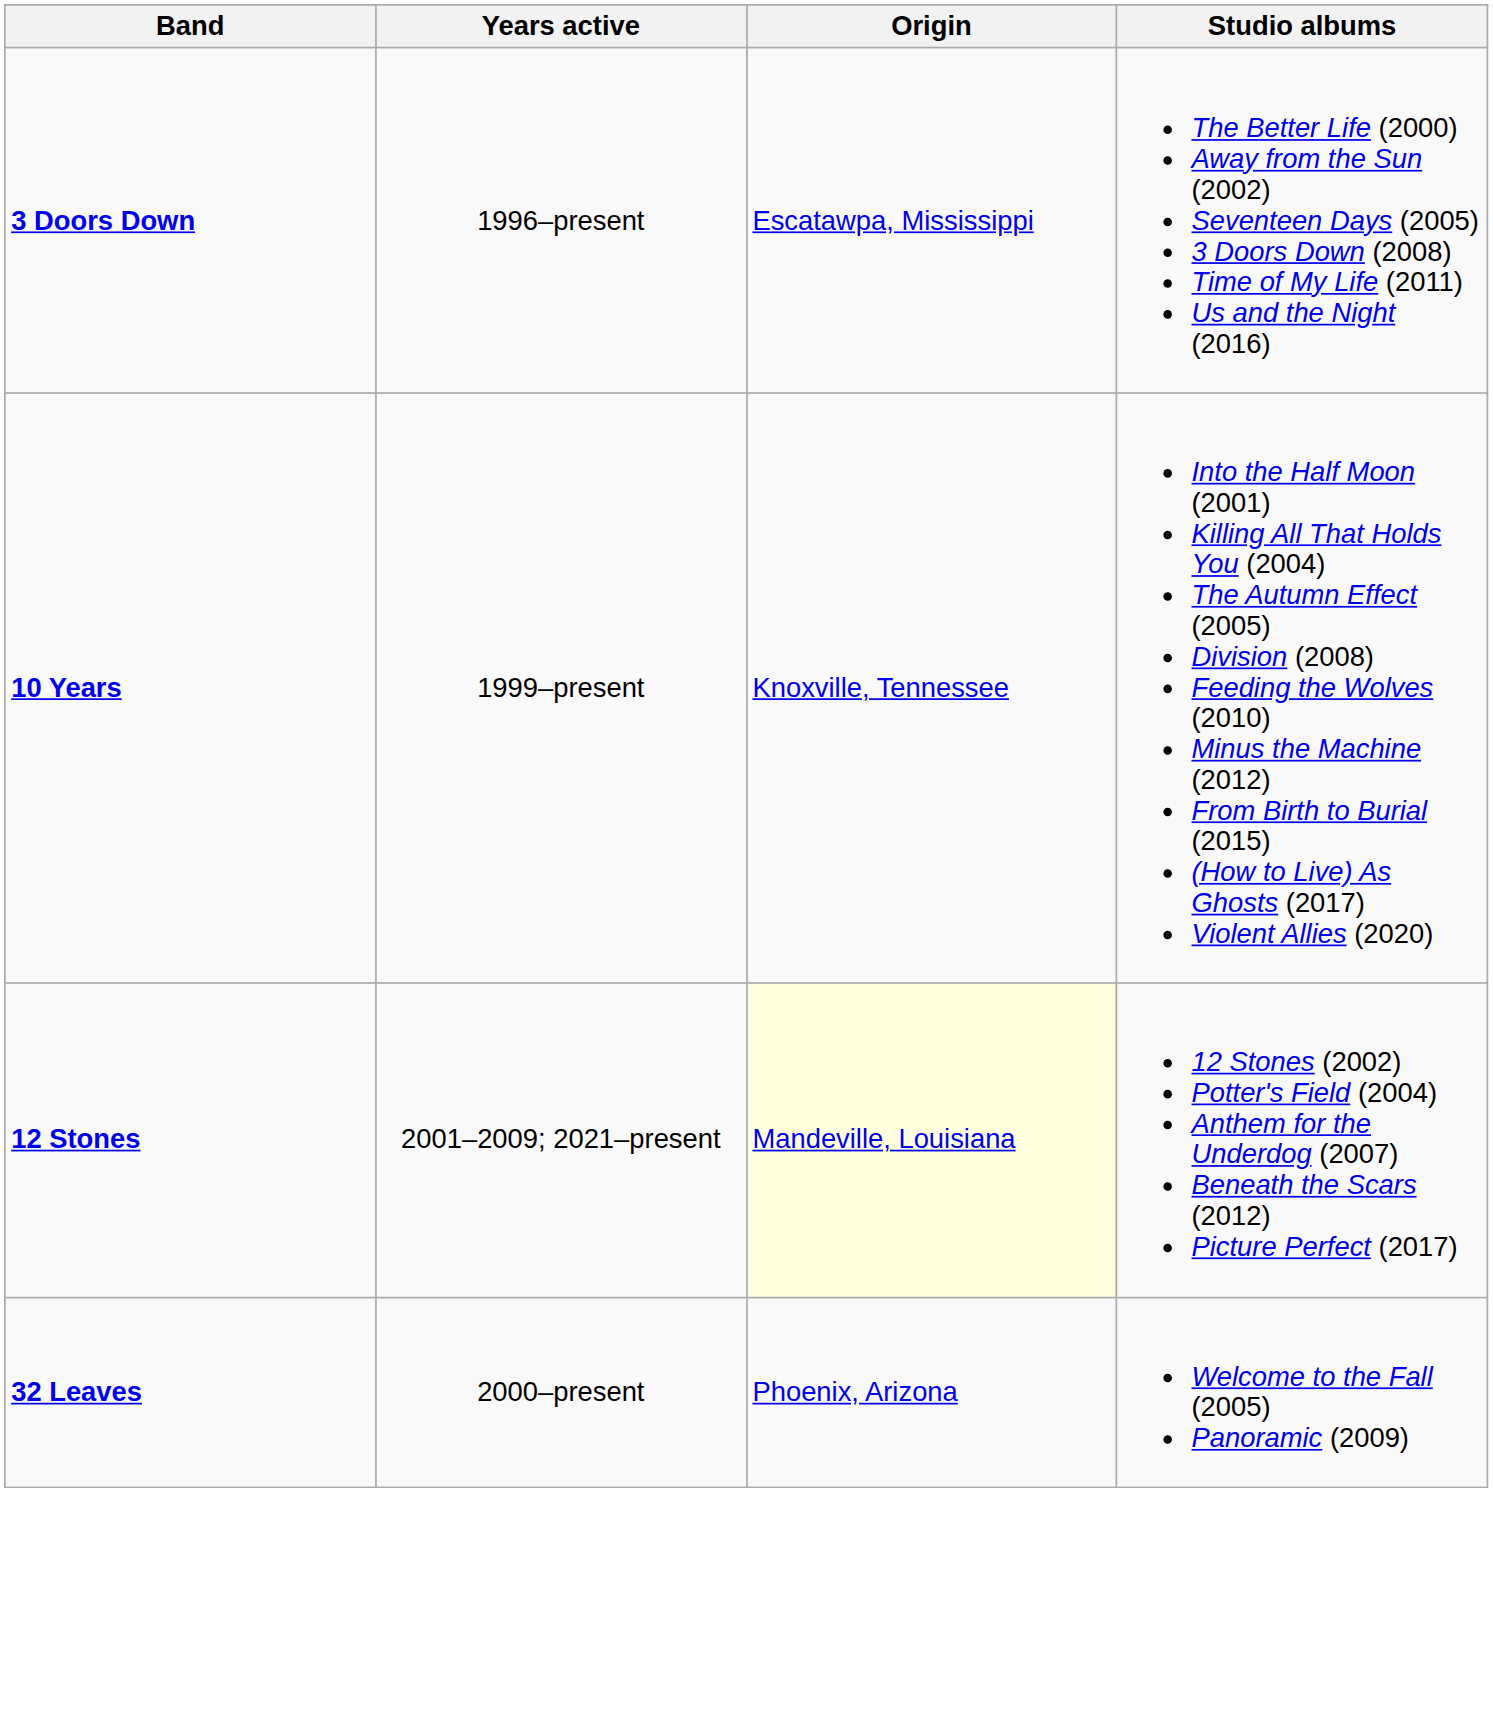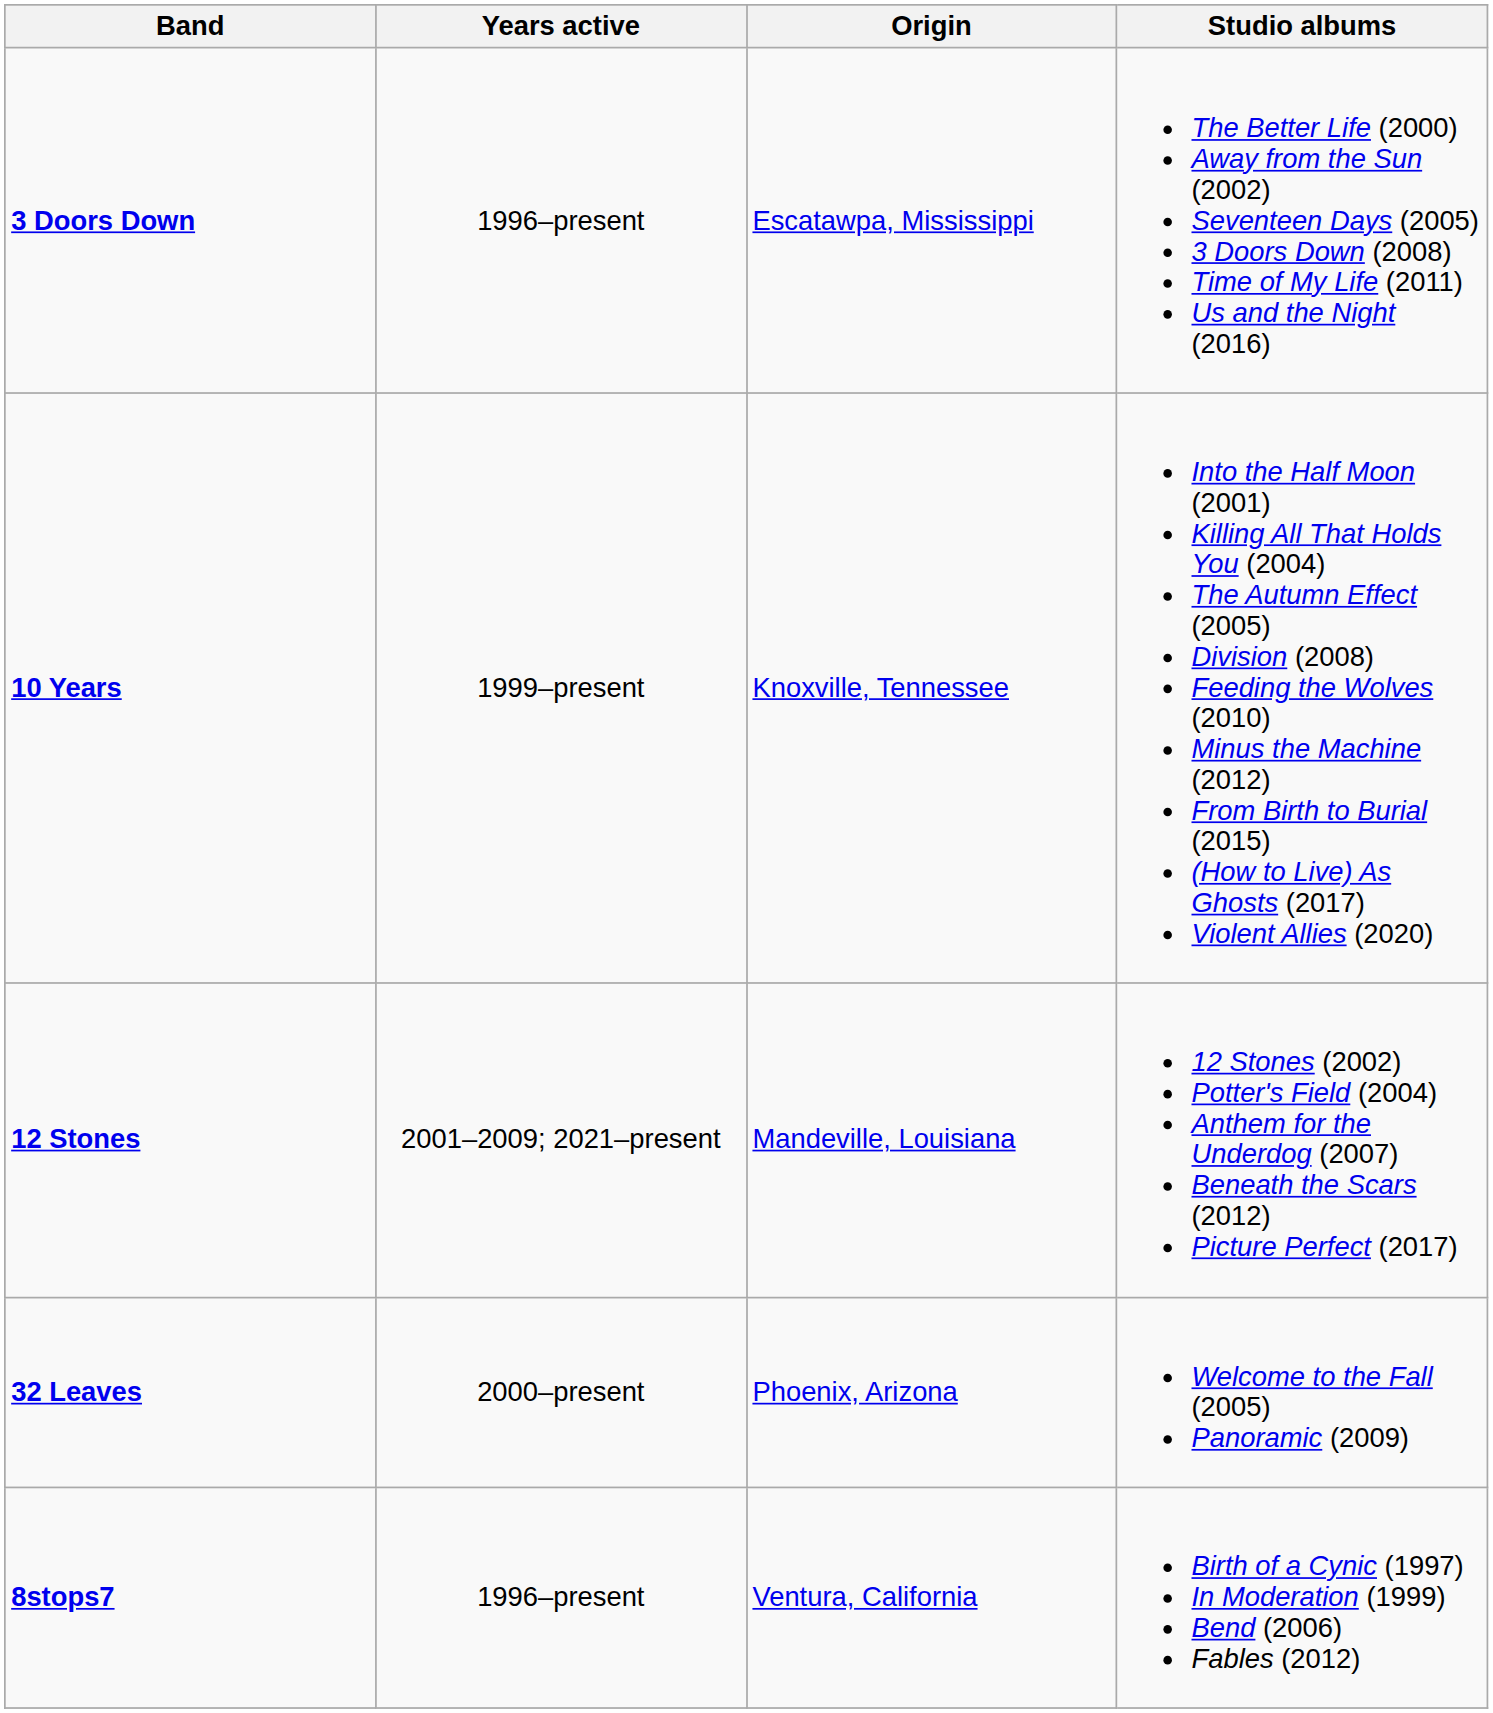12 Stones | Origin: lightyellow background -> no background
+ row: 8stops7 | 1996–present | Ventura, California | Birth of a Cynic (1997) In Moderation (1999) Bend (2006) Fables (2012)
